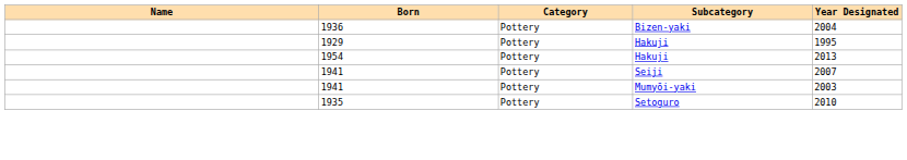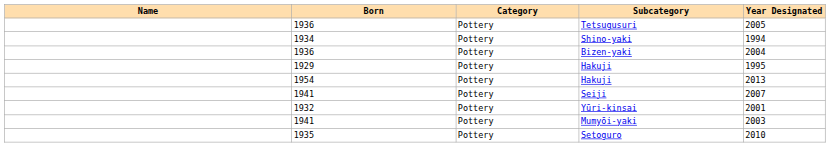+ row: 1936 | Pottery | Tetsugusuri | 2005
+ row: 1934 | Pottery | Shino-yaki | 1994
+ row: 1932 | Pottery | Yūri-kinsai | 2001
